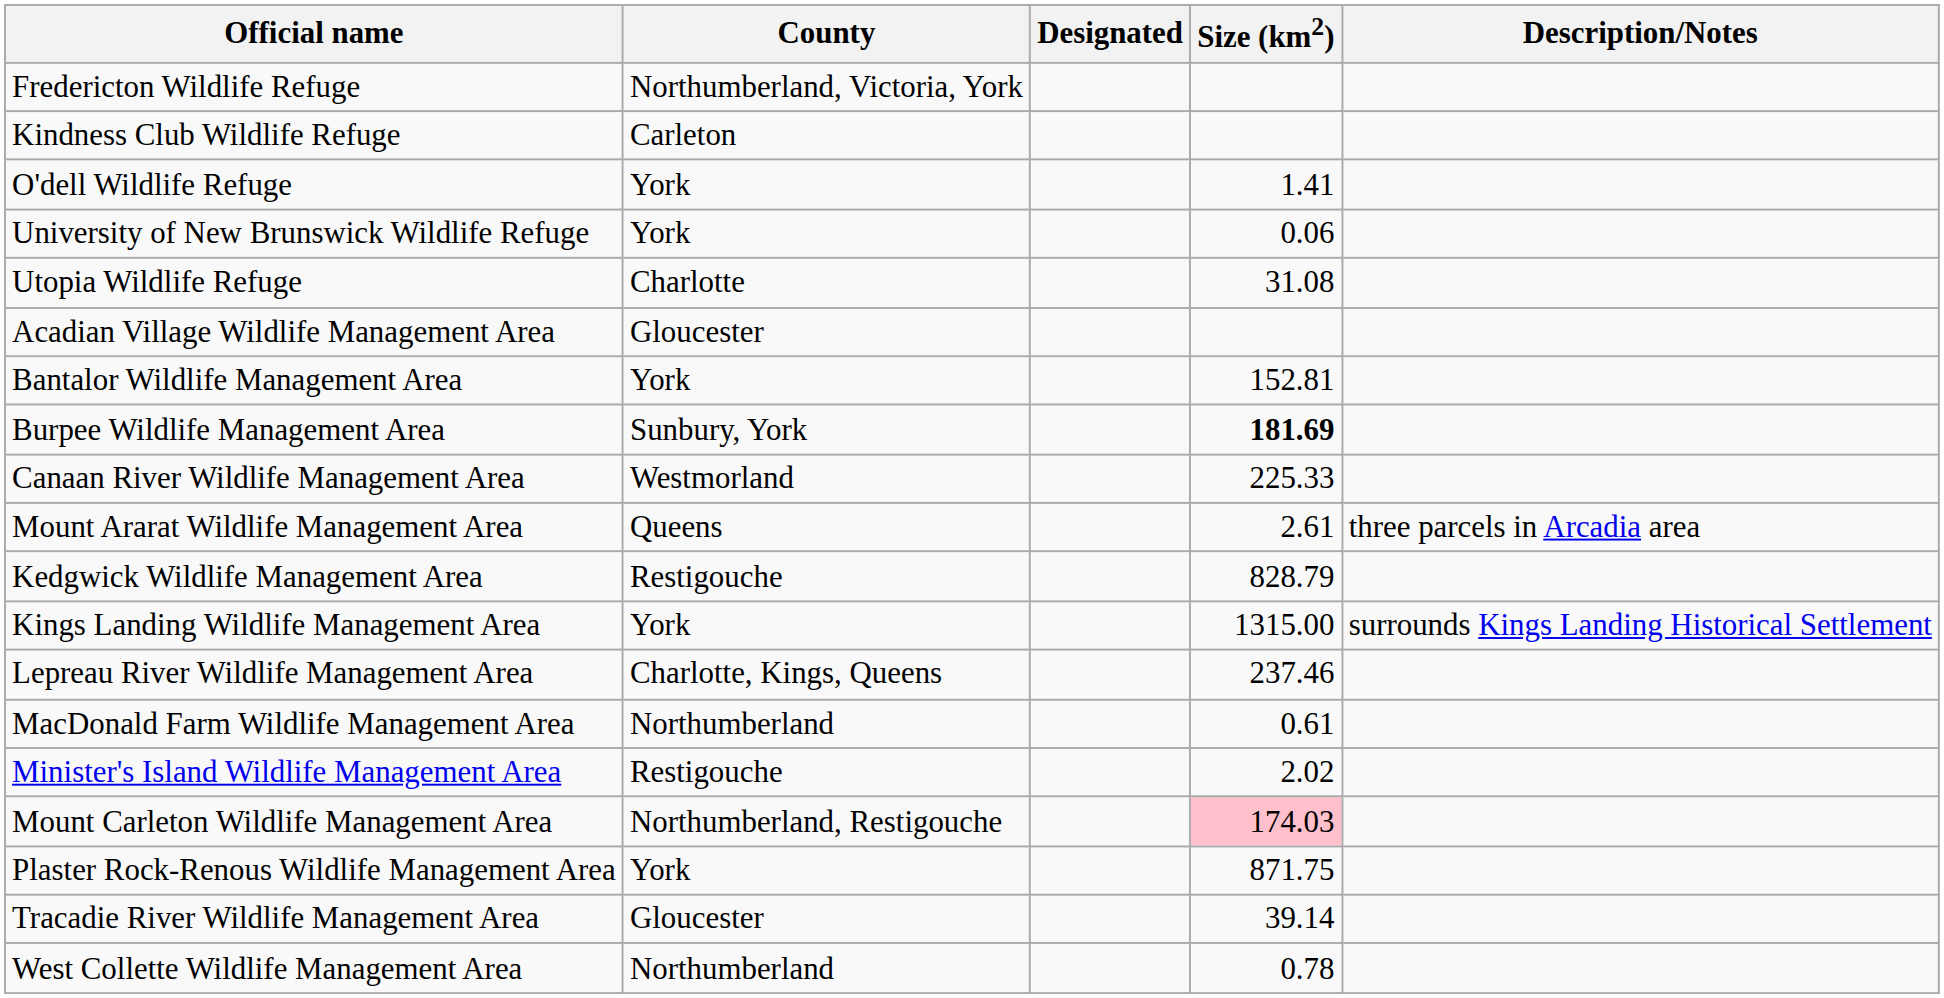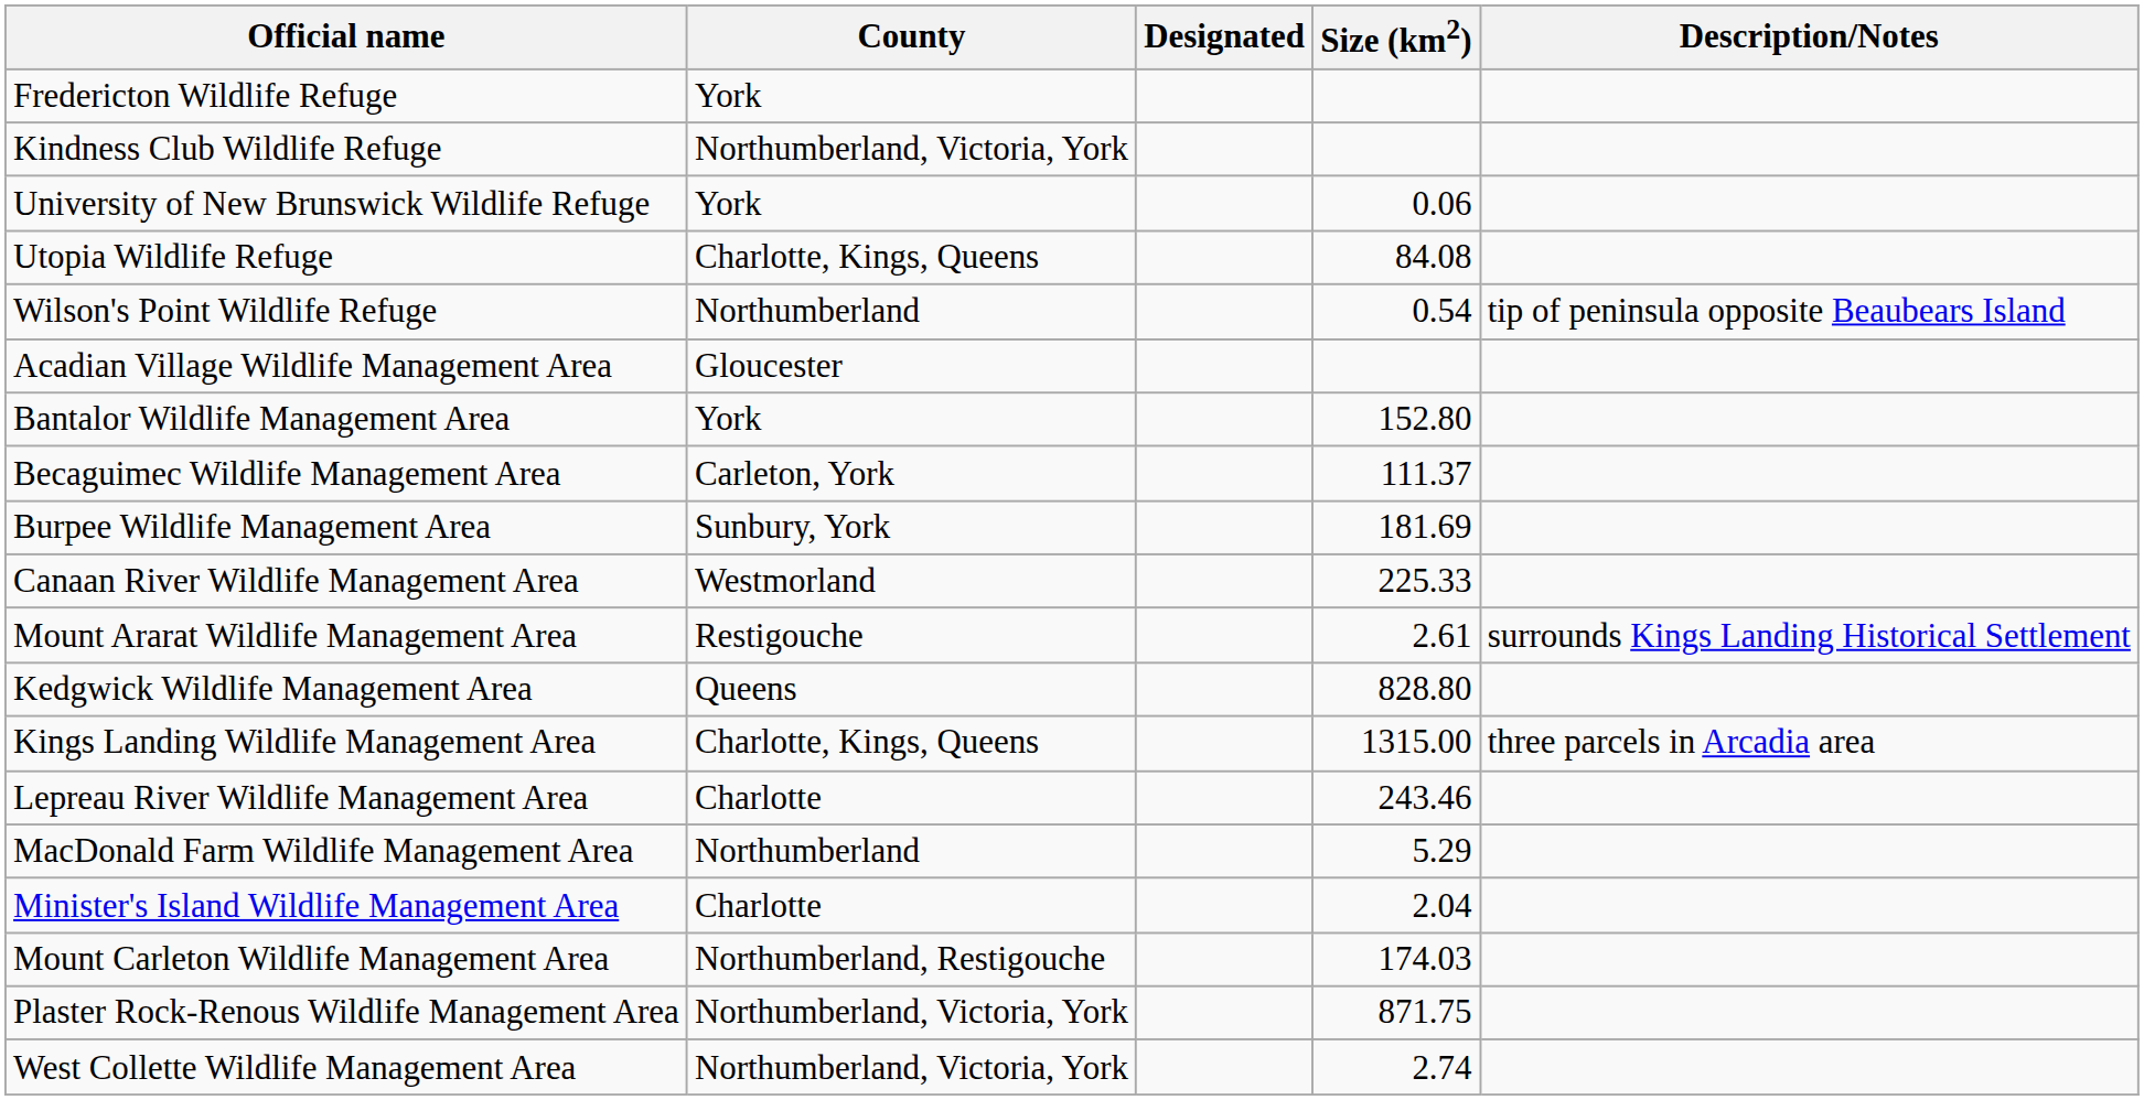Fredericton Wildlife Refuge | County: Northumberland, Victoria, York -> York
Kindness Club Wildlife Refuge | County: Carleton -> Northumberland, Victoria, York
- row: O'dell Wildlife Refuge | York | 1.41
Utopia Wildlife Refuge | County: Charlotte -> Charlotte, Kings, Queens
Utopia Wildlife Refuge | Size (km2): 31.08 -> 84.08
+ row: Wilson's Point Wildlife Refuge | Northumberland | 0.54 | tip of peninsula opposite Beaubears Island
Bantalor Wildlife Management Area | Size (km2): 152.81 -> 152.80
+ row: Becaguimec Wildlife Management Area | Carleton, York | 111.37
Burpee Wildlife Management Area | Size (km2): bold -> normal
Mount Ararat Wildlife Management Area | County: Queens -> Restigouche
Mount Ararat Wildlife Management Area | Description/Notes: three parcels in Arcadia area -> surrounds Kings Landing Historical Settlement
Kedgwick Wildlife Management Area | County: Restigouche -> Queens
Kedgwick Wildlife Management Area | Size (km2): 828.79 -> 828.80
Kings Landing Wildlife Management Area | County: York -> Charlotte, Kings, Queens
Kings Landing Wildlife Management Area | Description/Notes: surrounds Kings Landing Historical Settlement -> three parcels in Arcadia area
Lepreau River Wildlife Management Area | County: Charlotte, Kings, Queens -> Charlotte
Lepreau River Wildlife Management Area | Size (km2): 237.46 -> 243.46
MacDonald Farm Wildlife Management Area | Size (km2): 0.61 -> 5.29
Minister's Island Wildlife Management Area | County: Restigouche -> Charlotte
Minister's Island Wildlife Management Area | Size (km2): 2.02 -> 2.04
Mount Carleton Wildlife Management Area | Size (km2): pink background -> no background
Plaster Rock-Renous Wildlife Management Area | County: York -> Northumberland, Victoria, York
- row: Tracadie River Wildlife Management Area | Gloucester | 39.14
West Collette Wildlife Management Area | County: Northumberland -> Northumberland, Victoria, York
West Collette Wildlife Management Area | Size (km2): 0.78 -> 2.74
